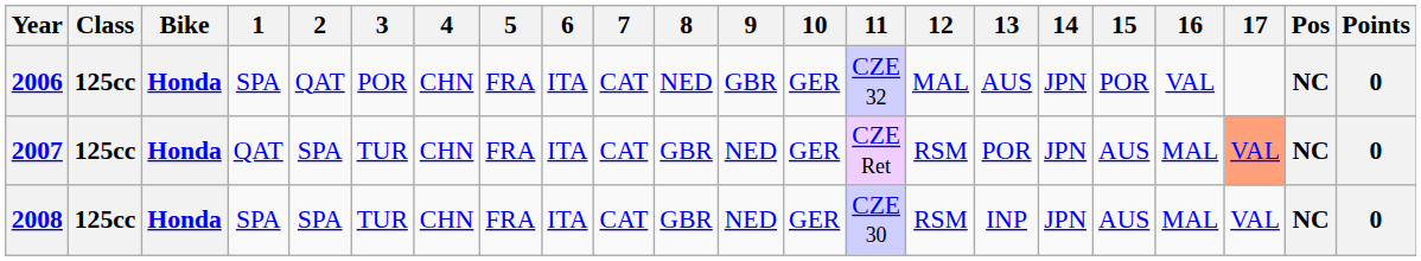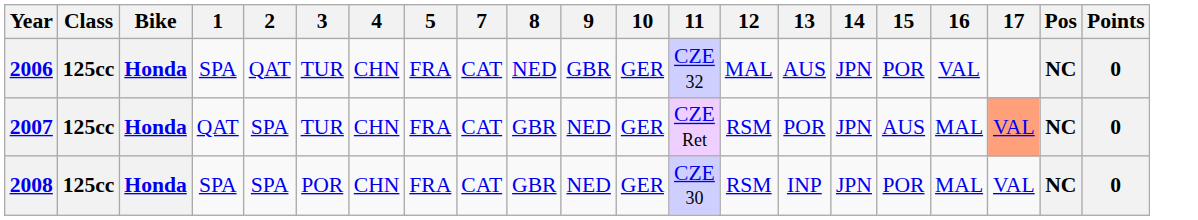- column: 6 | ITA | ITA | ITA
2006 | 3: POR -> TUR
2008 | 3: TUR -> POR
2008 | 15: AUS -> POR
